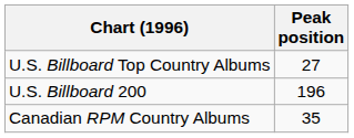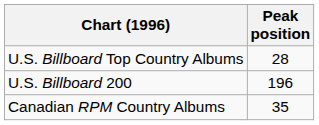U.S. Billboard Top Country Albums | Peak position: 27 -> 28
